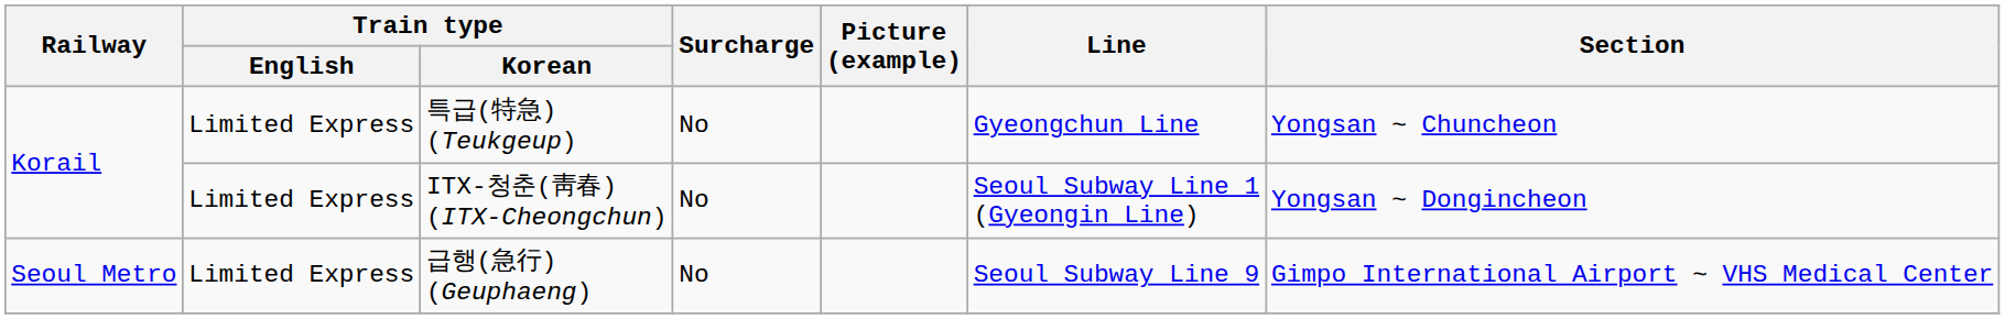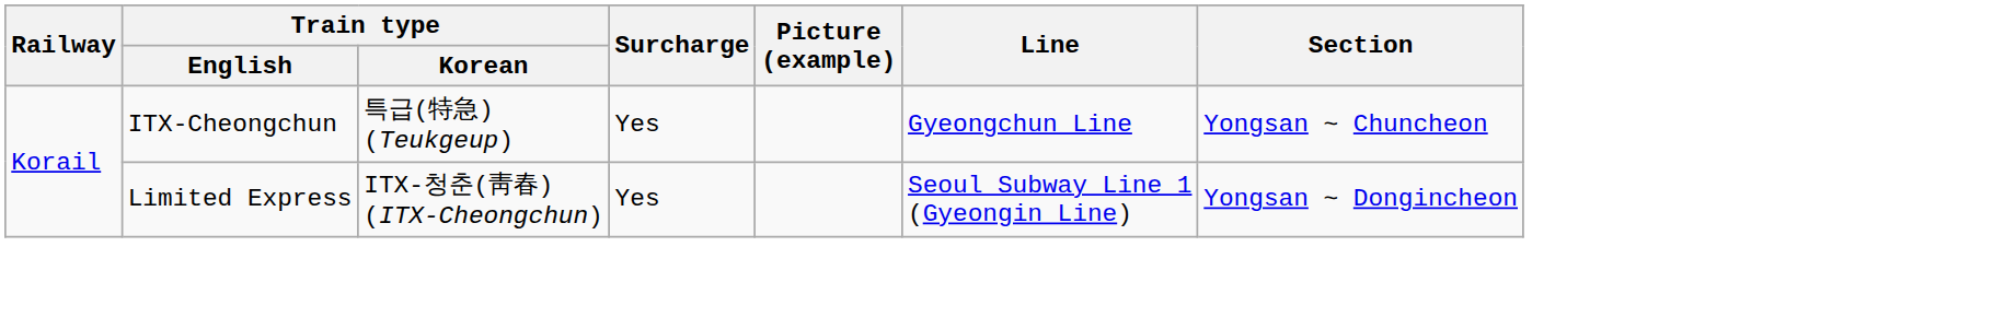특급(特急) (Teukgeup) | Train type / English: Limited Express -> ITX-Cheongchun
특급(特急) (Teukgeup) | Surcharge: No -> Yes
ITX-청춘(靑春) (ITX-Cheongchun) | Surcharge: No -> Yes
- row: Seoul Metro | Limited Express | 급행(急行) (Geuphaeng) | No | Seoul Subway Line 9 | Gimpo International Airport ~ VHS Medical Center
